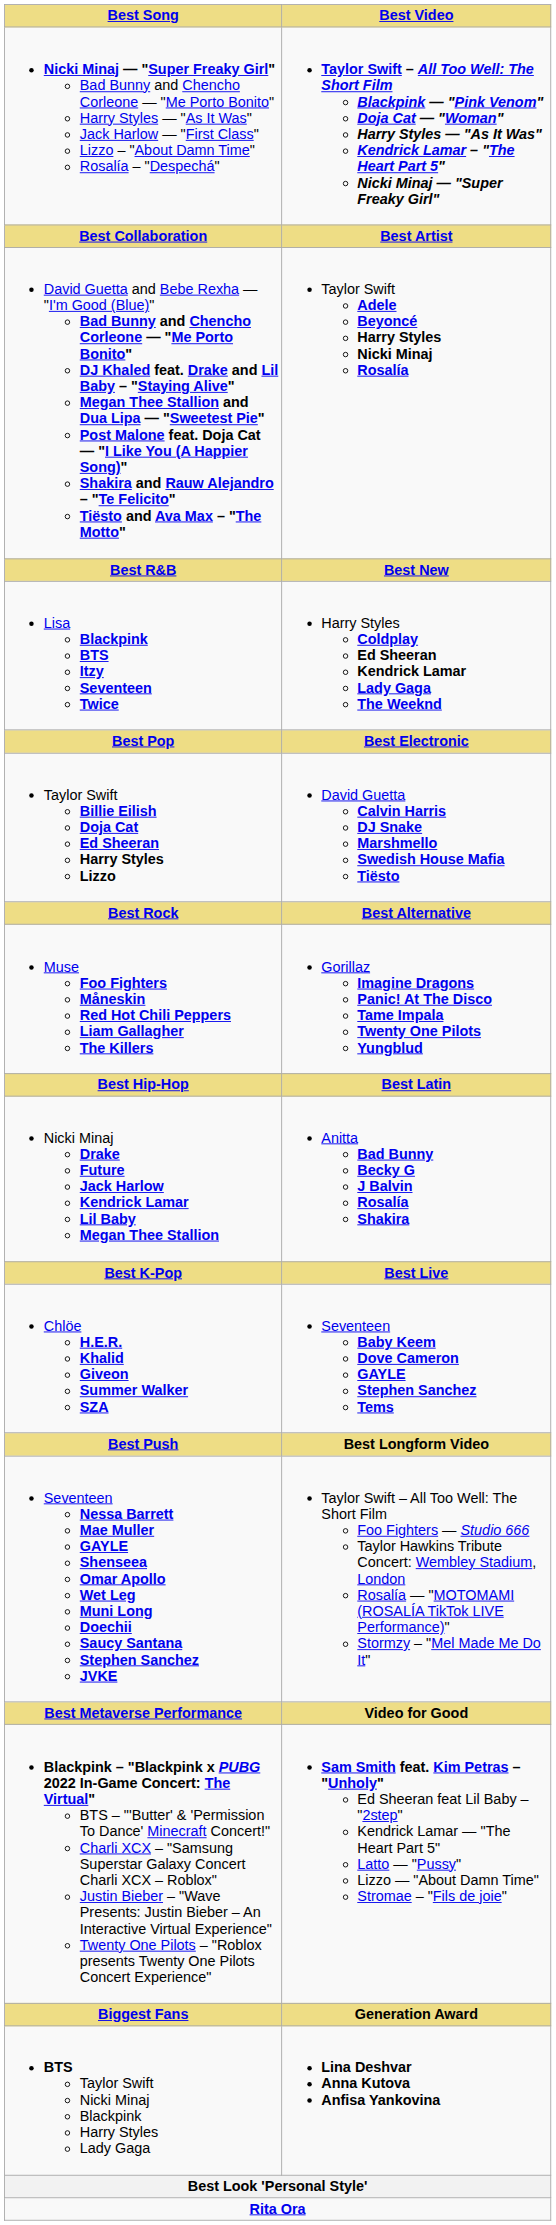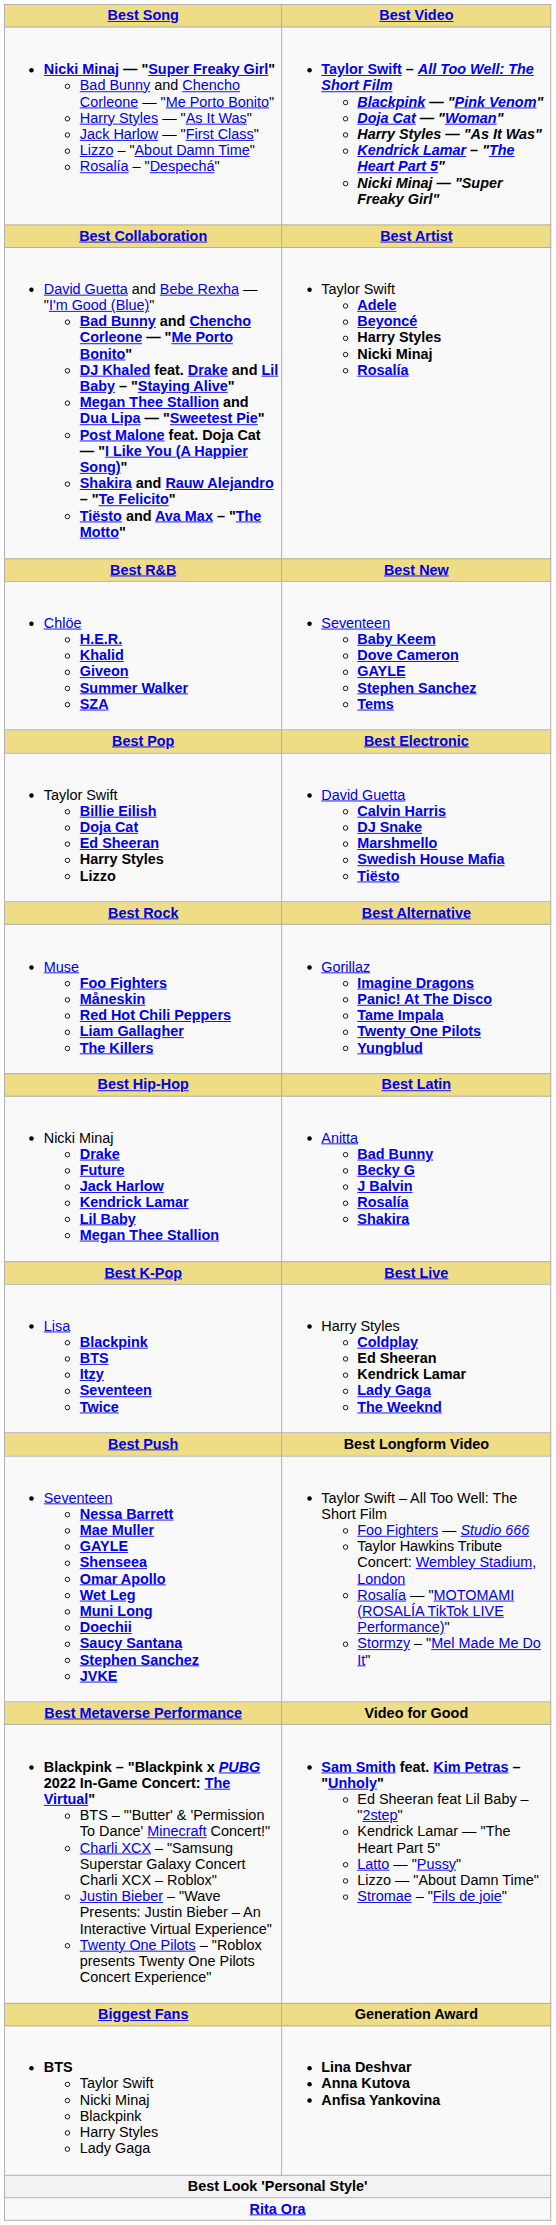rows swapped: Chlöe H.E.R. Khalid Giveon Summer Walker SZA <-> Lisa Blackpink BTS Itzy Seventeen Twice
